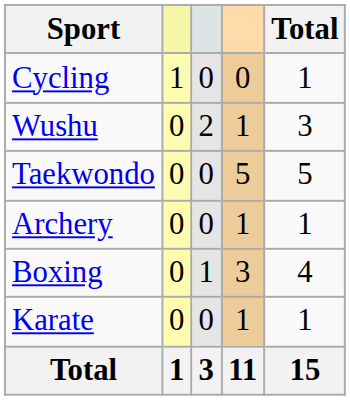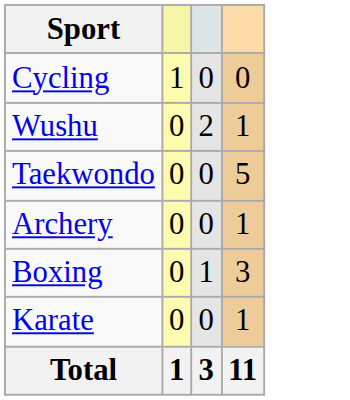- column: Total | 1 | 3 | 5 | 1 | 4 | 1 | 15
